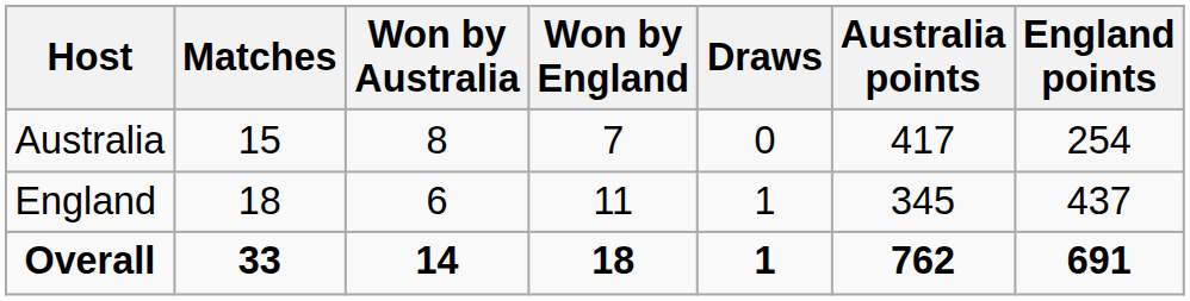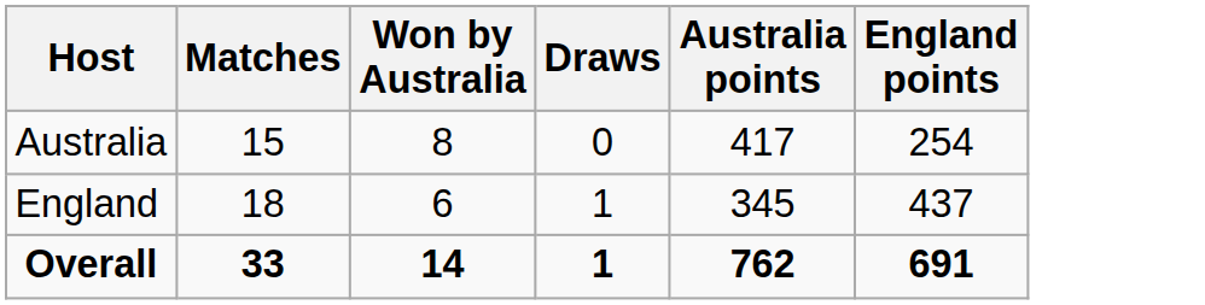- column: Won by England | 7 | 11 | 18
